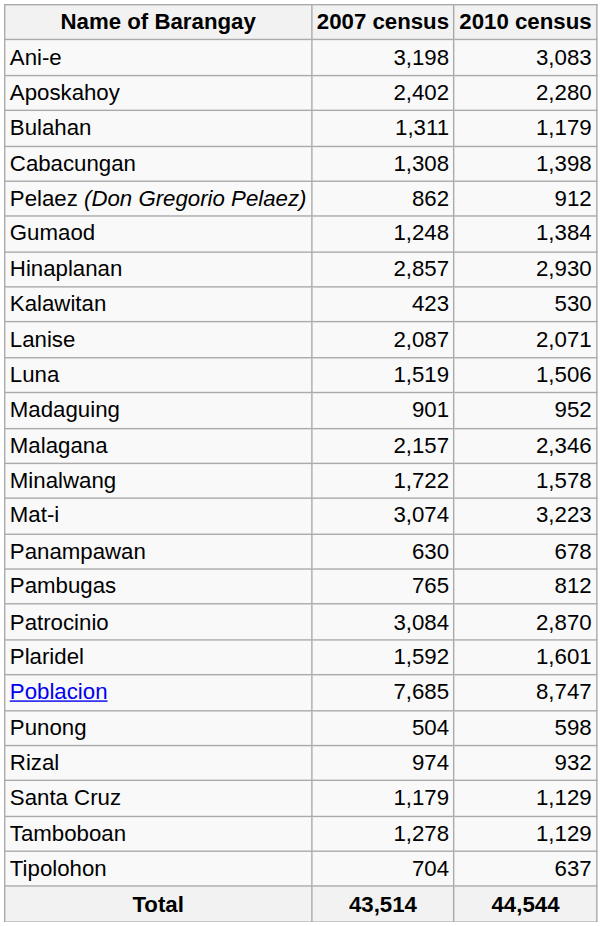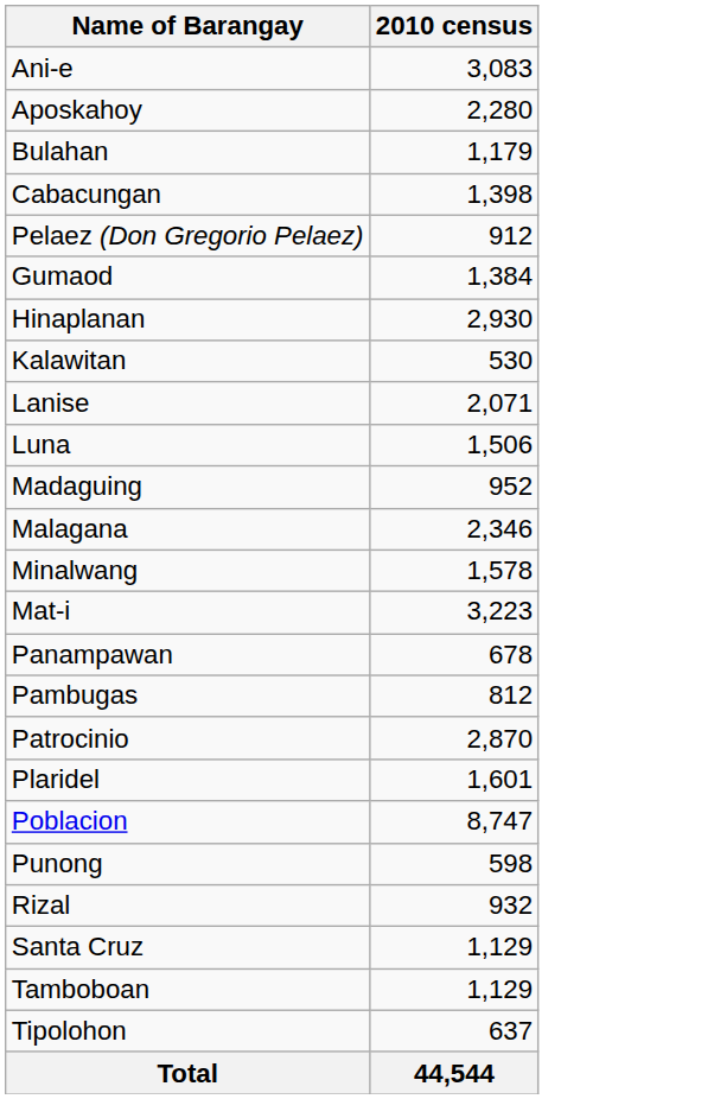- column: 2007 census | 3,198 | 2,402 | 1,311 | 1,308 | 862 | 1,248 | 2,857 | 423 | 2,087 | 1,519 | 901 | 2,157 | 1,722 | 3,074 | 630 | 765 | 3,084 | 1,592 | 7,685 | 504 | 974 | 1,179 | 1,278 | 704 | 43,514
